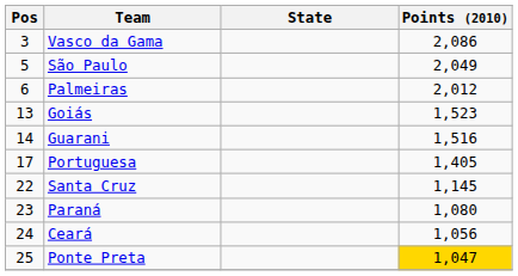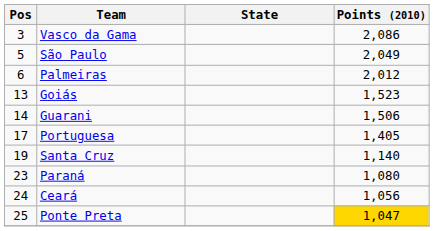Guarani | Points (2010): 1,516 -> 1,506
Santa Cruz | Pos: 22 -> 19
Santa Cruz | Points (2010): 1,145 -> 1,140
